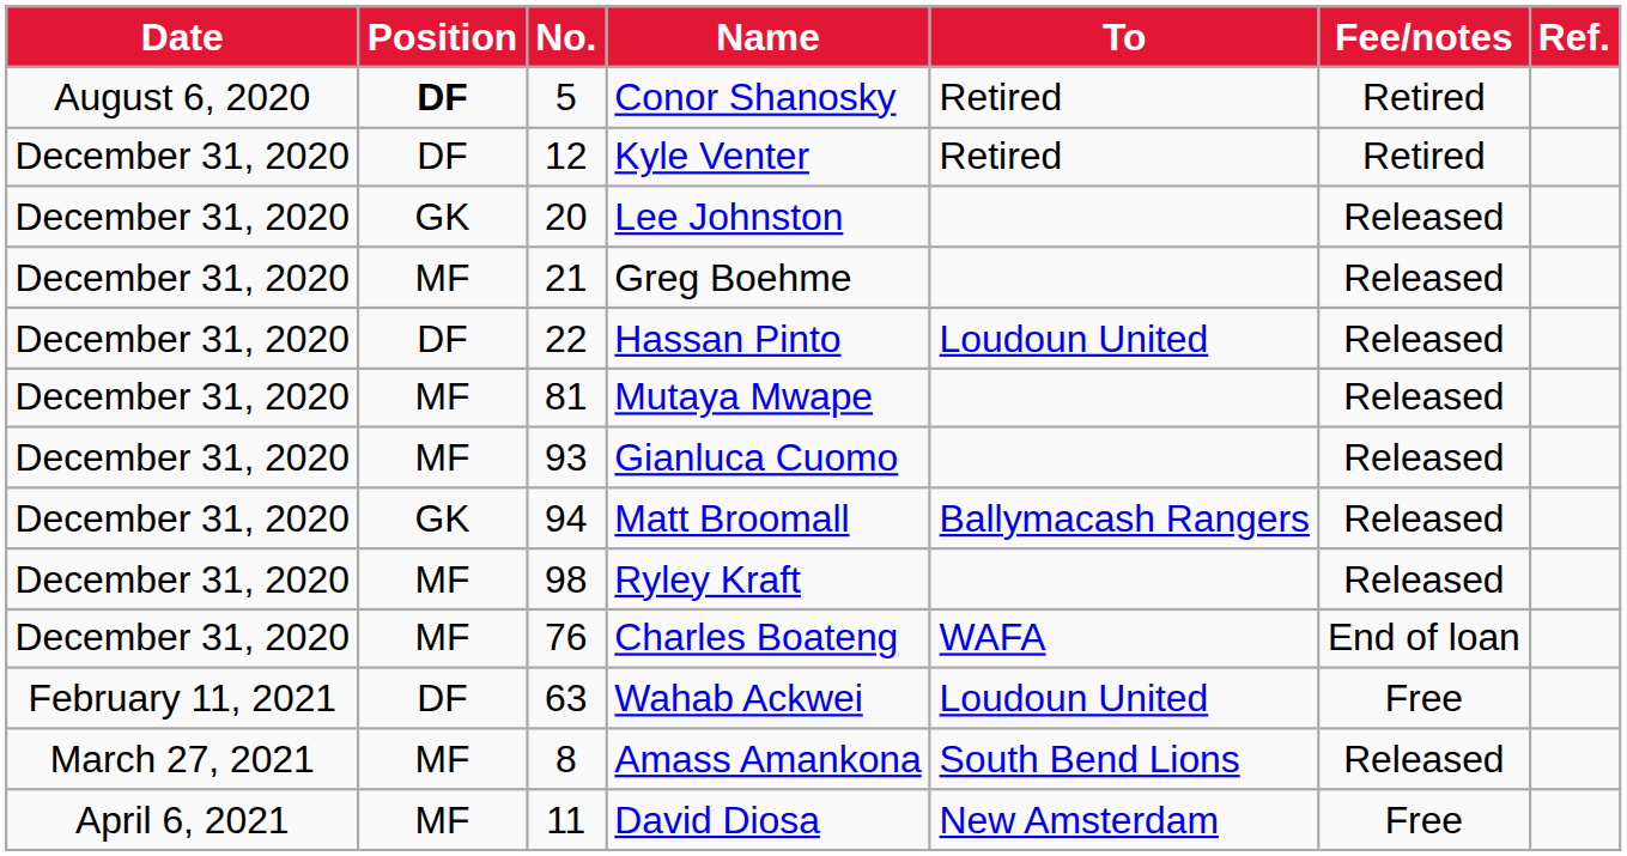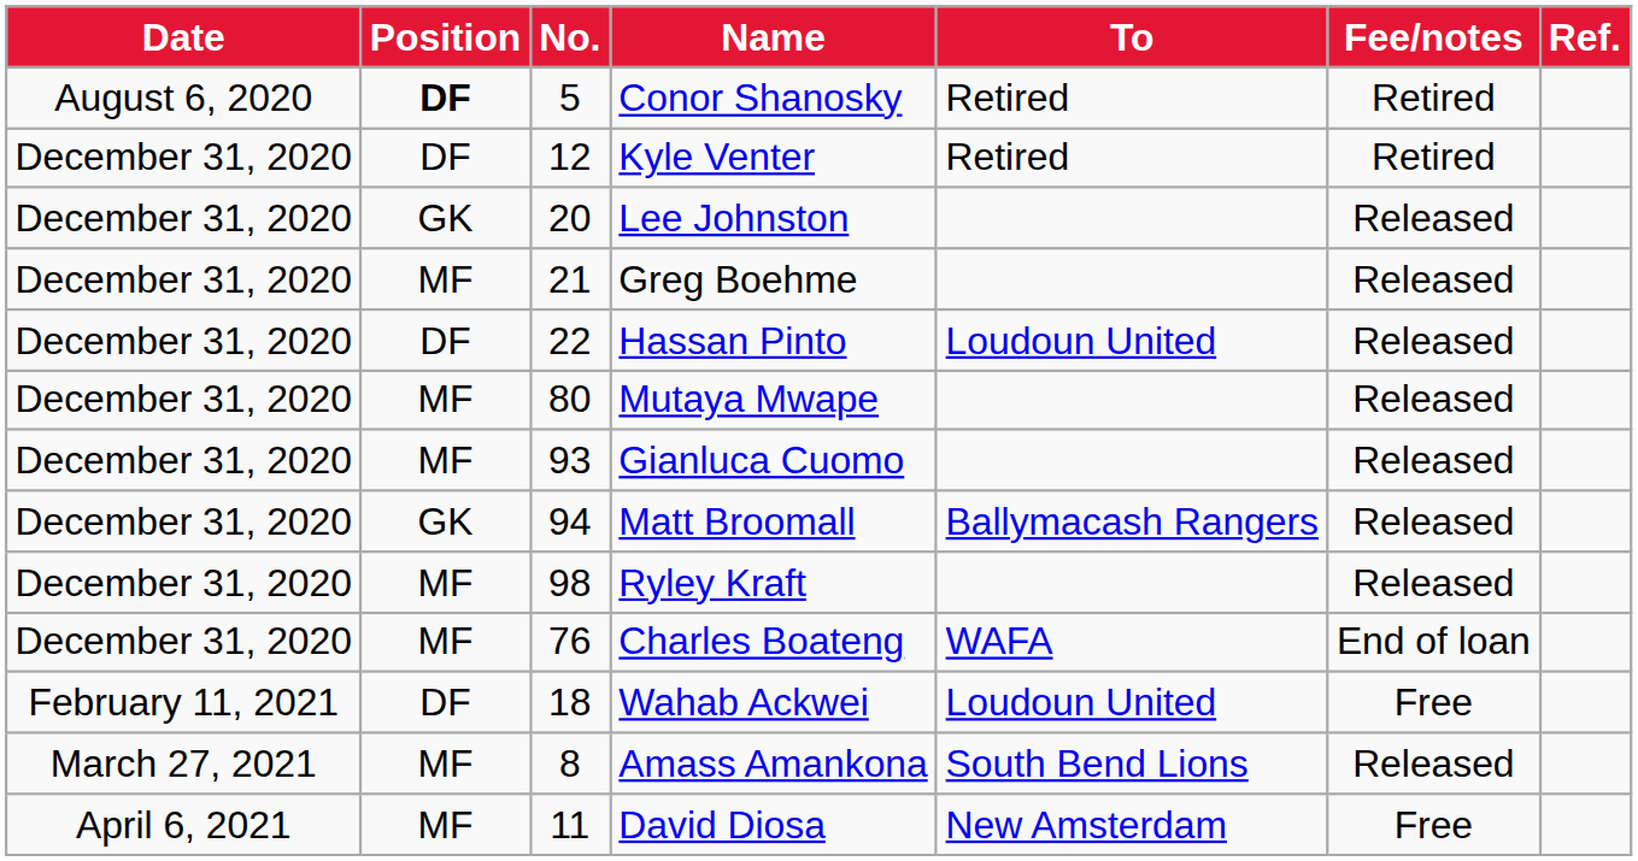Mutaya Mwape | No.: 81 -> 80
Wahab Ackwei | No.: 63 -> 18
